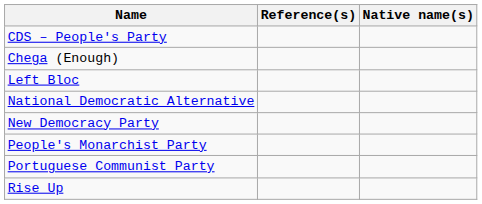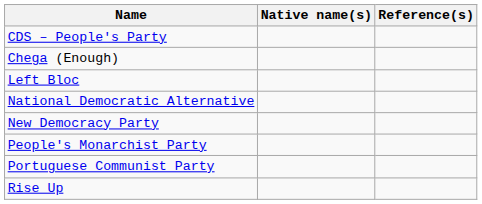columns swapped: Native name(s) <-> Reference(s)
